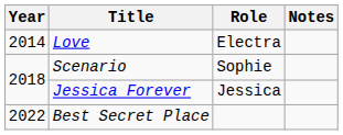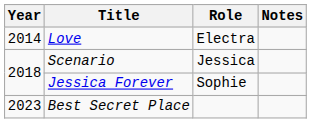Scenario | Role: Sophie -> Jessica
Jessica Forever | Role: Jessica -> Sophie
Best Secret Place | Year: 2022 -> 2023
